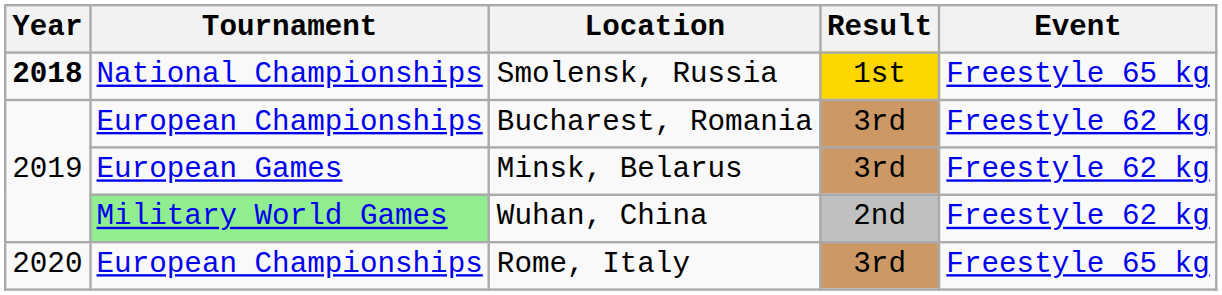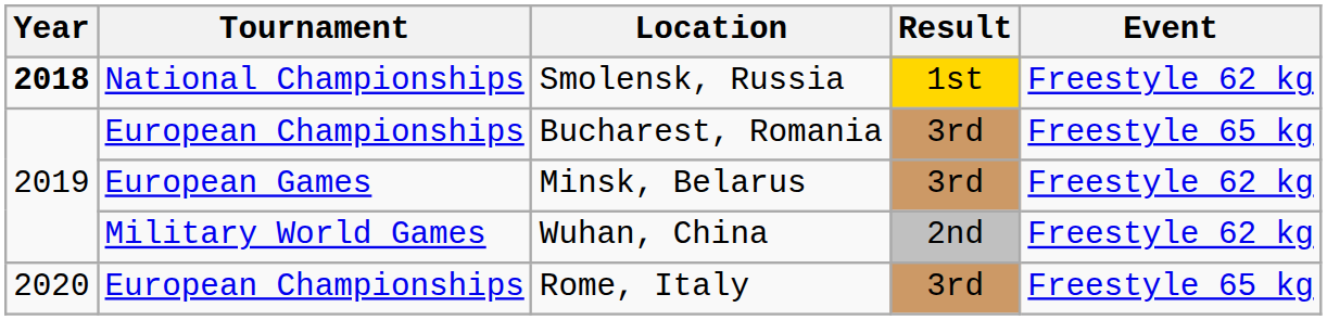Smolensk, Russia | Event: Freestyle 65 kg -> Freestyle 62 kg
Bucharest, Romania | Event: Freestyle 62 kg -> Freestyle 65 kg
Wuhan, China | Tournament: lightgreen background -> no background
